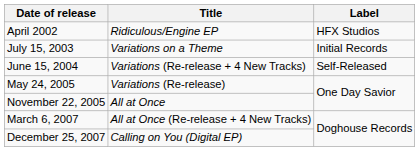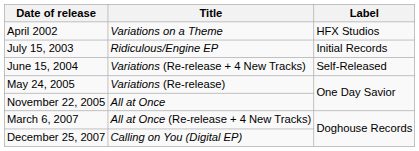April 2002 | Title: Ridiculous/Engine EP -> Variations on a Theme
July 15, 2003 | Title: Variations on a Theme -> Ridiculous/Engine EP
